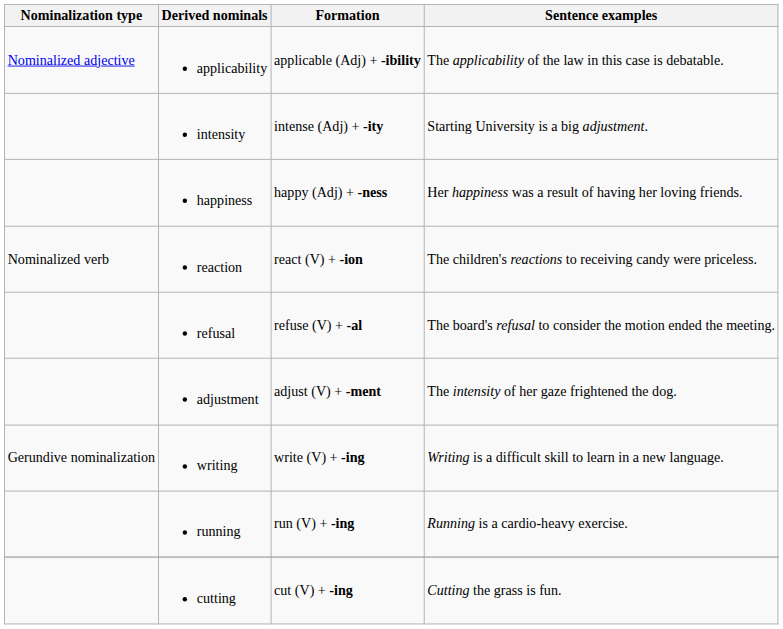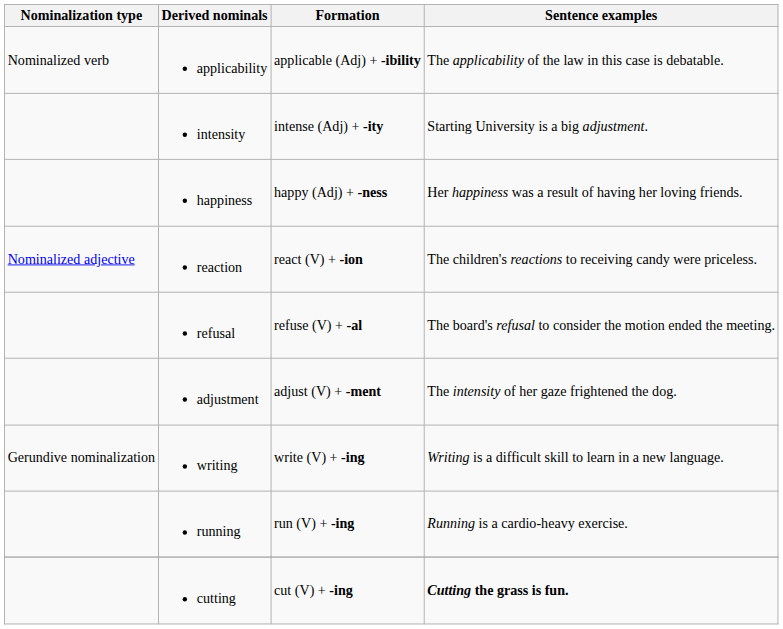applicability | Nominalization type: Nominalized adjective -> Nominalized verb
reaction | Nominalization type: Nominalized verb -> Nominalized adjective
cutting | Sentence examples: normal -> bold
